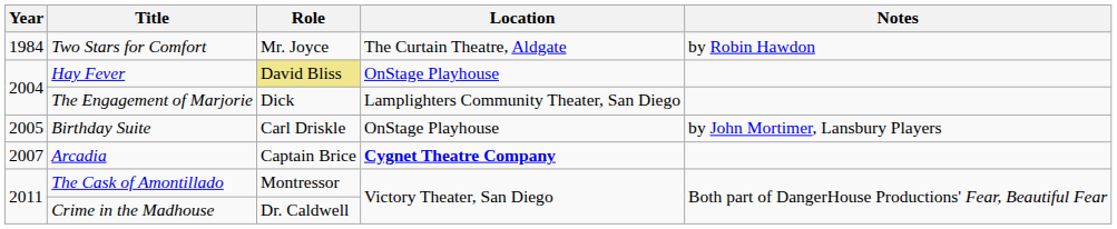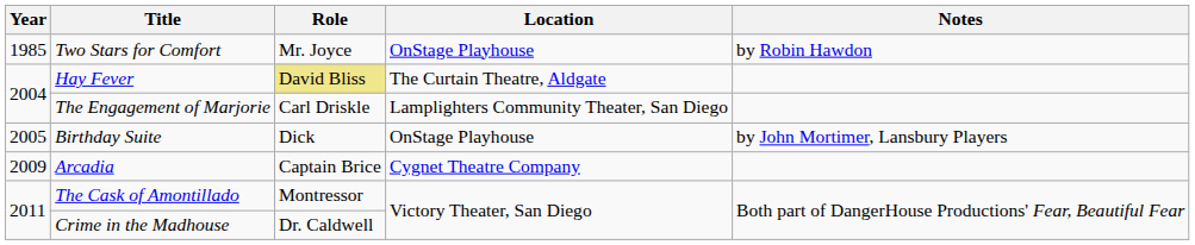Two Stars for Comfort | Year: 1984 -> 1985
Two Stars for Comfort | Location: The Curtain Theatre, Aldgate -> OnStage Playhouse
Hay Fever | Location: OnStage Playhouse -> The Curtain Theatre, Aldgate
The Engagement of Marjorie | Role: Dick -> Carl Driskle
Birthday Suite | Role: Carl Driskle -> Dick
Arcadia | Year: 2007 -> 2009
Arcadia | Location: bold -> normal
